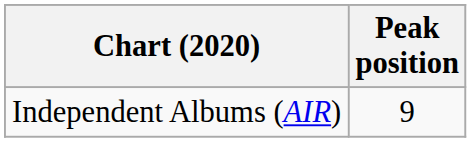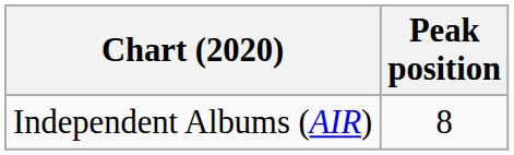Independent Albums (AIR) | Peak position: 9 -> 8
